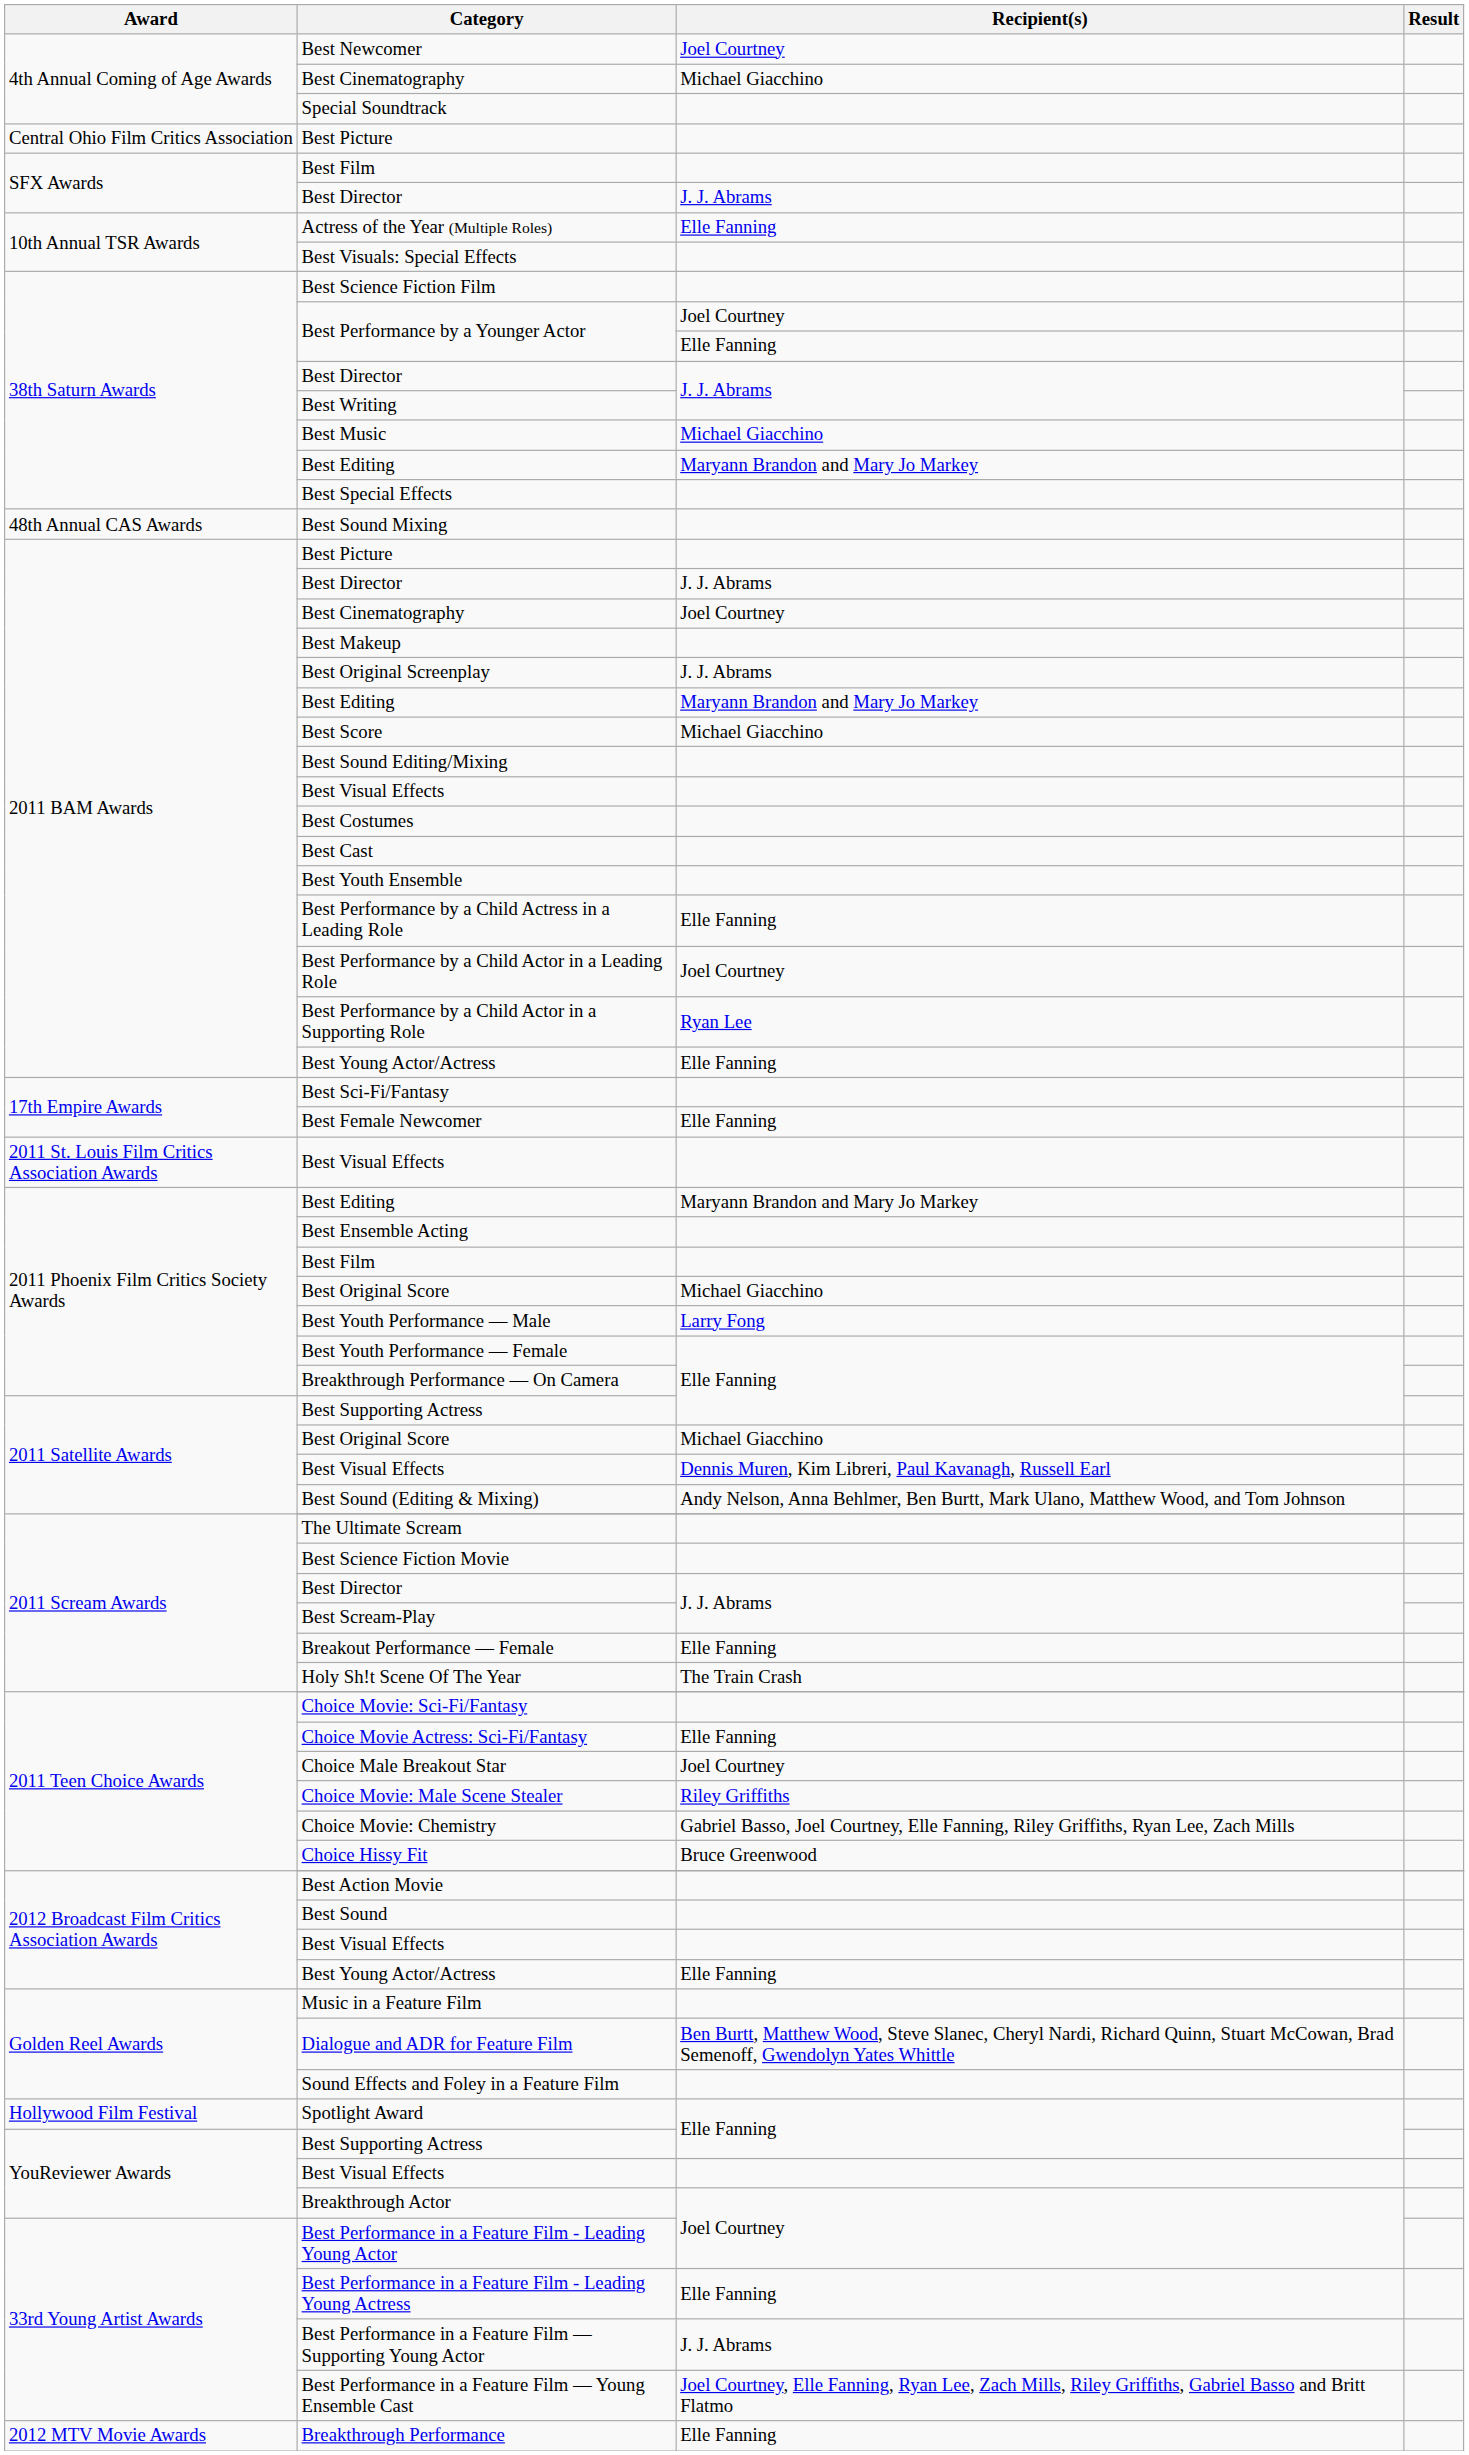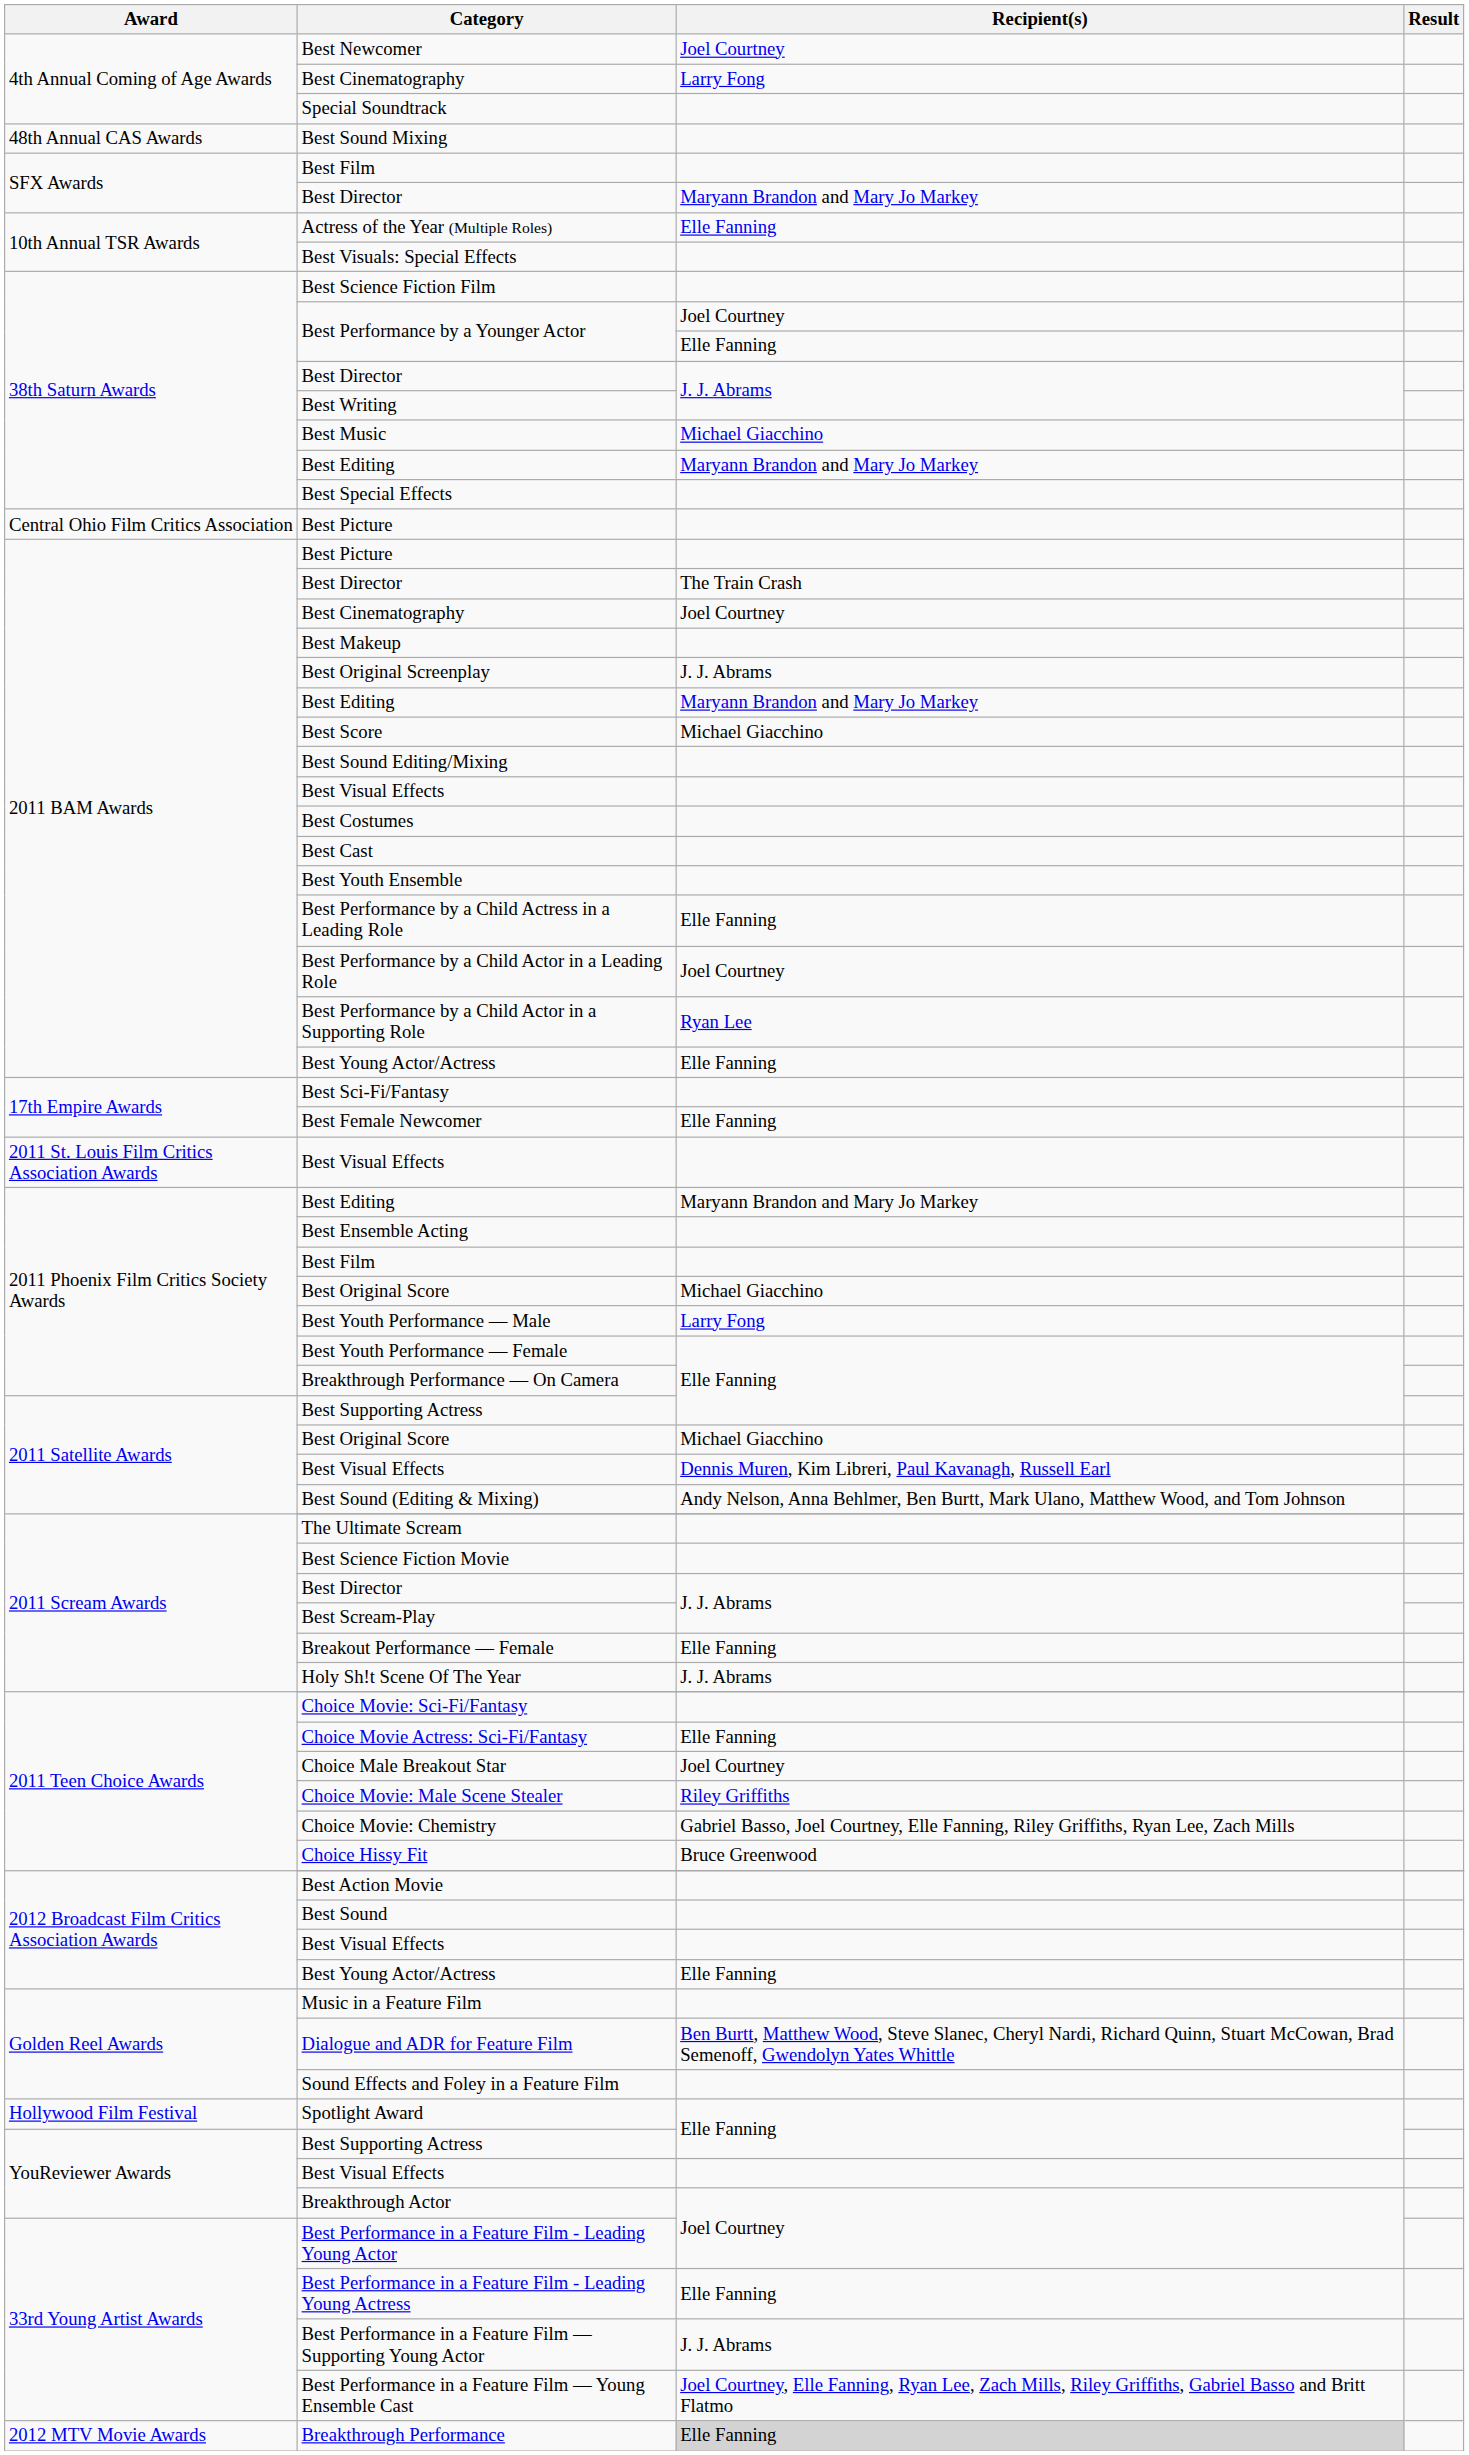4th Annual Coming of Age Awards / Best Cinematography | Recipient(s): Michael Giacchino -> Larry Fong
rows swapped: Central Ohio Film Critics Association / Best Picture <-> Best Sound Mixing
SFX Awards / Best Director | Recipient(s): J. J. Abrams -> Maryann Brandon and Mary Jo Markey
2011 BAM Awards / Best Director | Recipient(s): J. J. Abrams -> The Train Crash
Holy Sh!t Scene Of The Year | Recipient(s): The Train Crash -> J. J. Abrams
Breakthrough Performance | Recipient(s): no background -> lightgrey background
